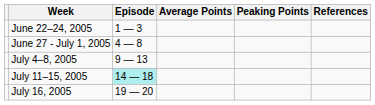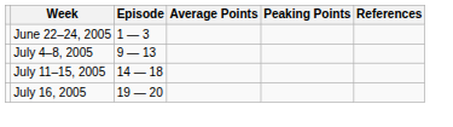- row: June 27 - July 1, 2005 | 4 — 8
July 11–15, 2005 | Episode: paleturquoise background -> no background
